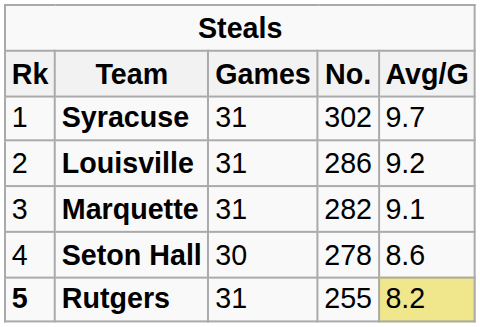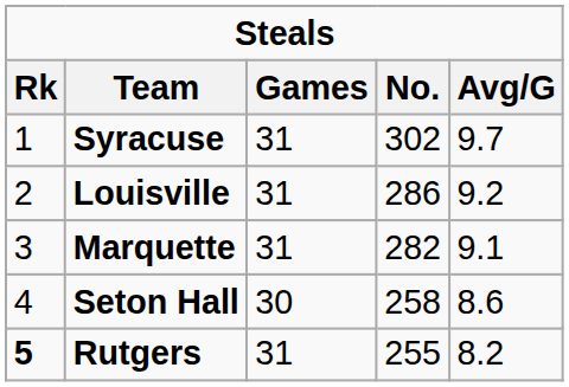Seton Hall | No.: 278 -> 258
Rutgers | Avg/G: khaki background -> no background
